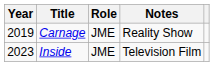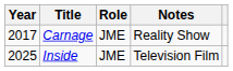Carnage | Year: 2019 -> 2017
Inside | Year: 2023 -> 2025
